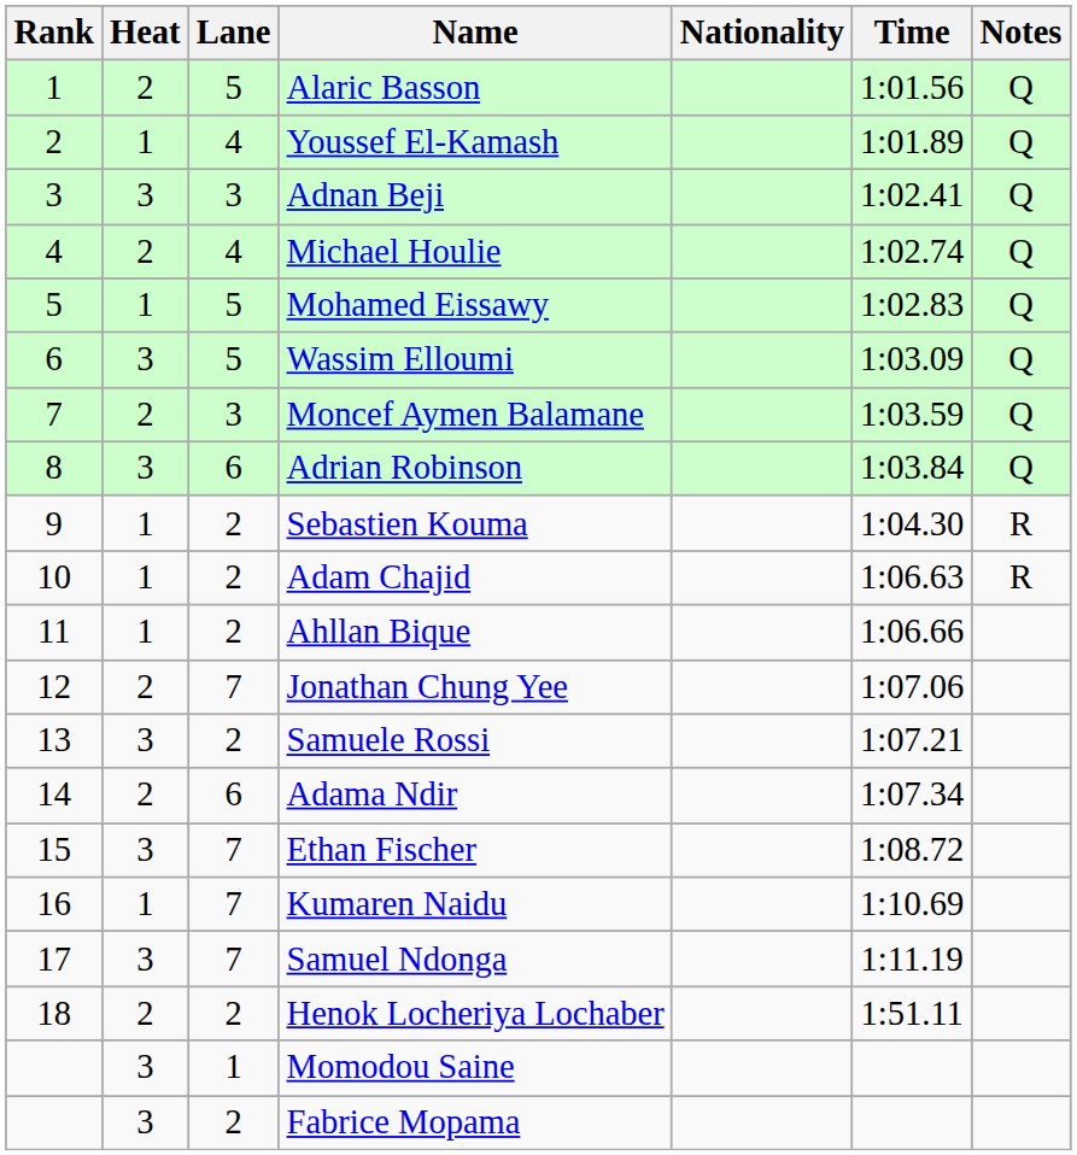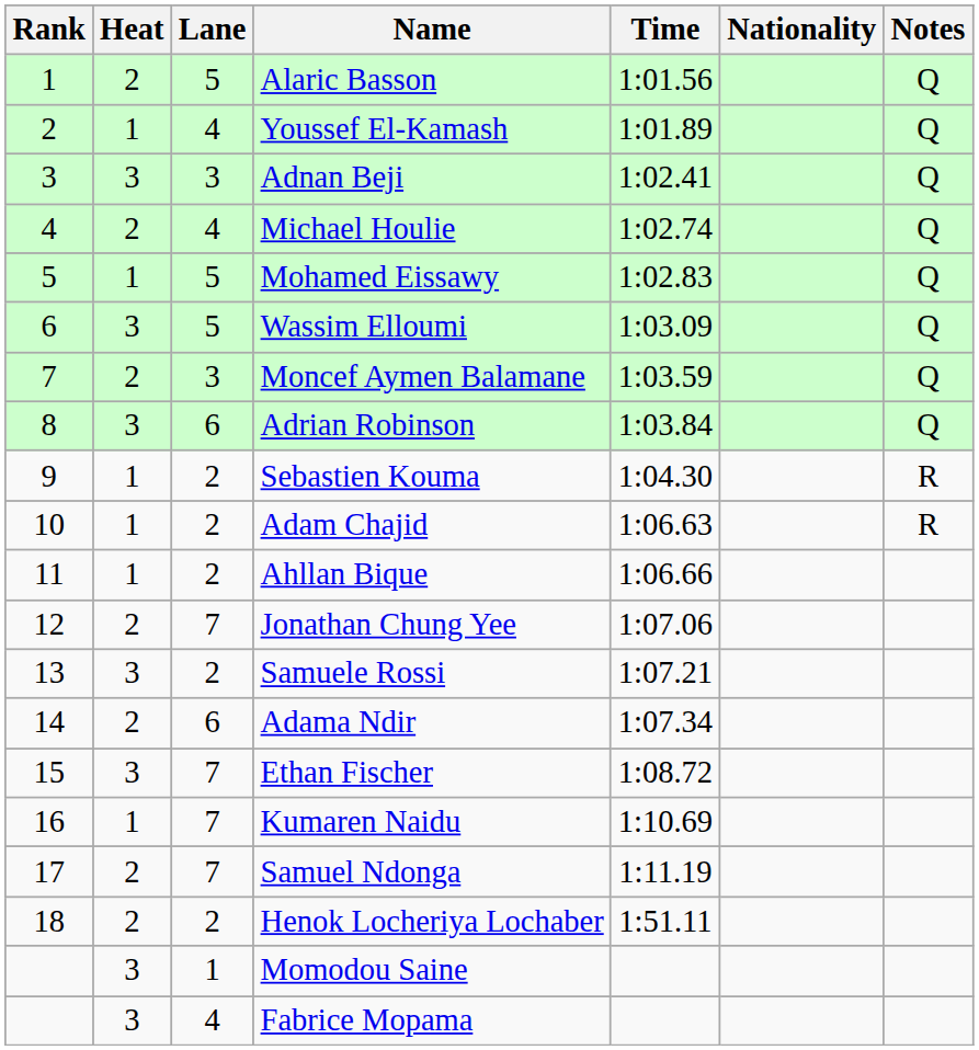columns swapped: Nationality <-> Time
Samuel Ndonga | Heat: 3 -> 2
Fabrice Mopama | Lane: 2 -> 4
